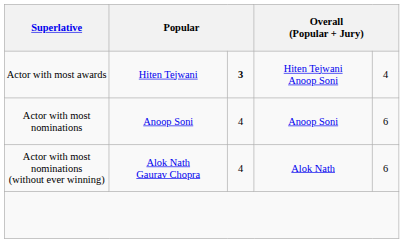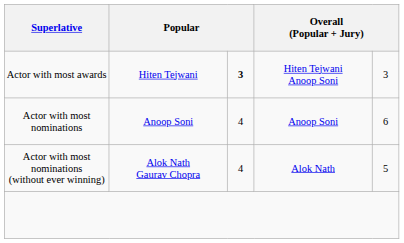Actor with most awards | column 5: 4 -> 3
Actor with most nominations (without ever winning) | column 5: 6 -> 5
